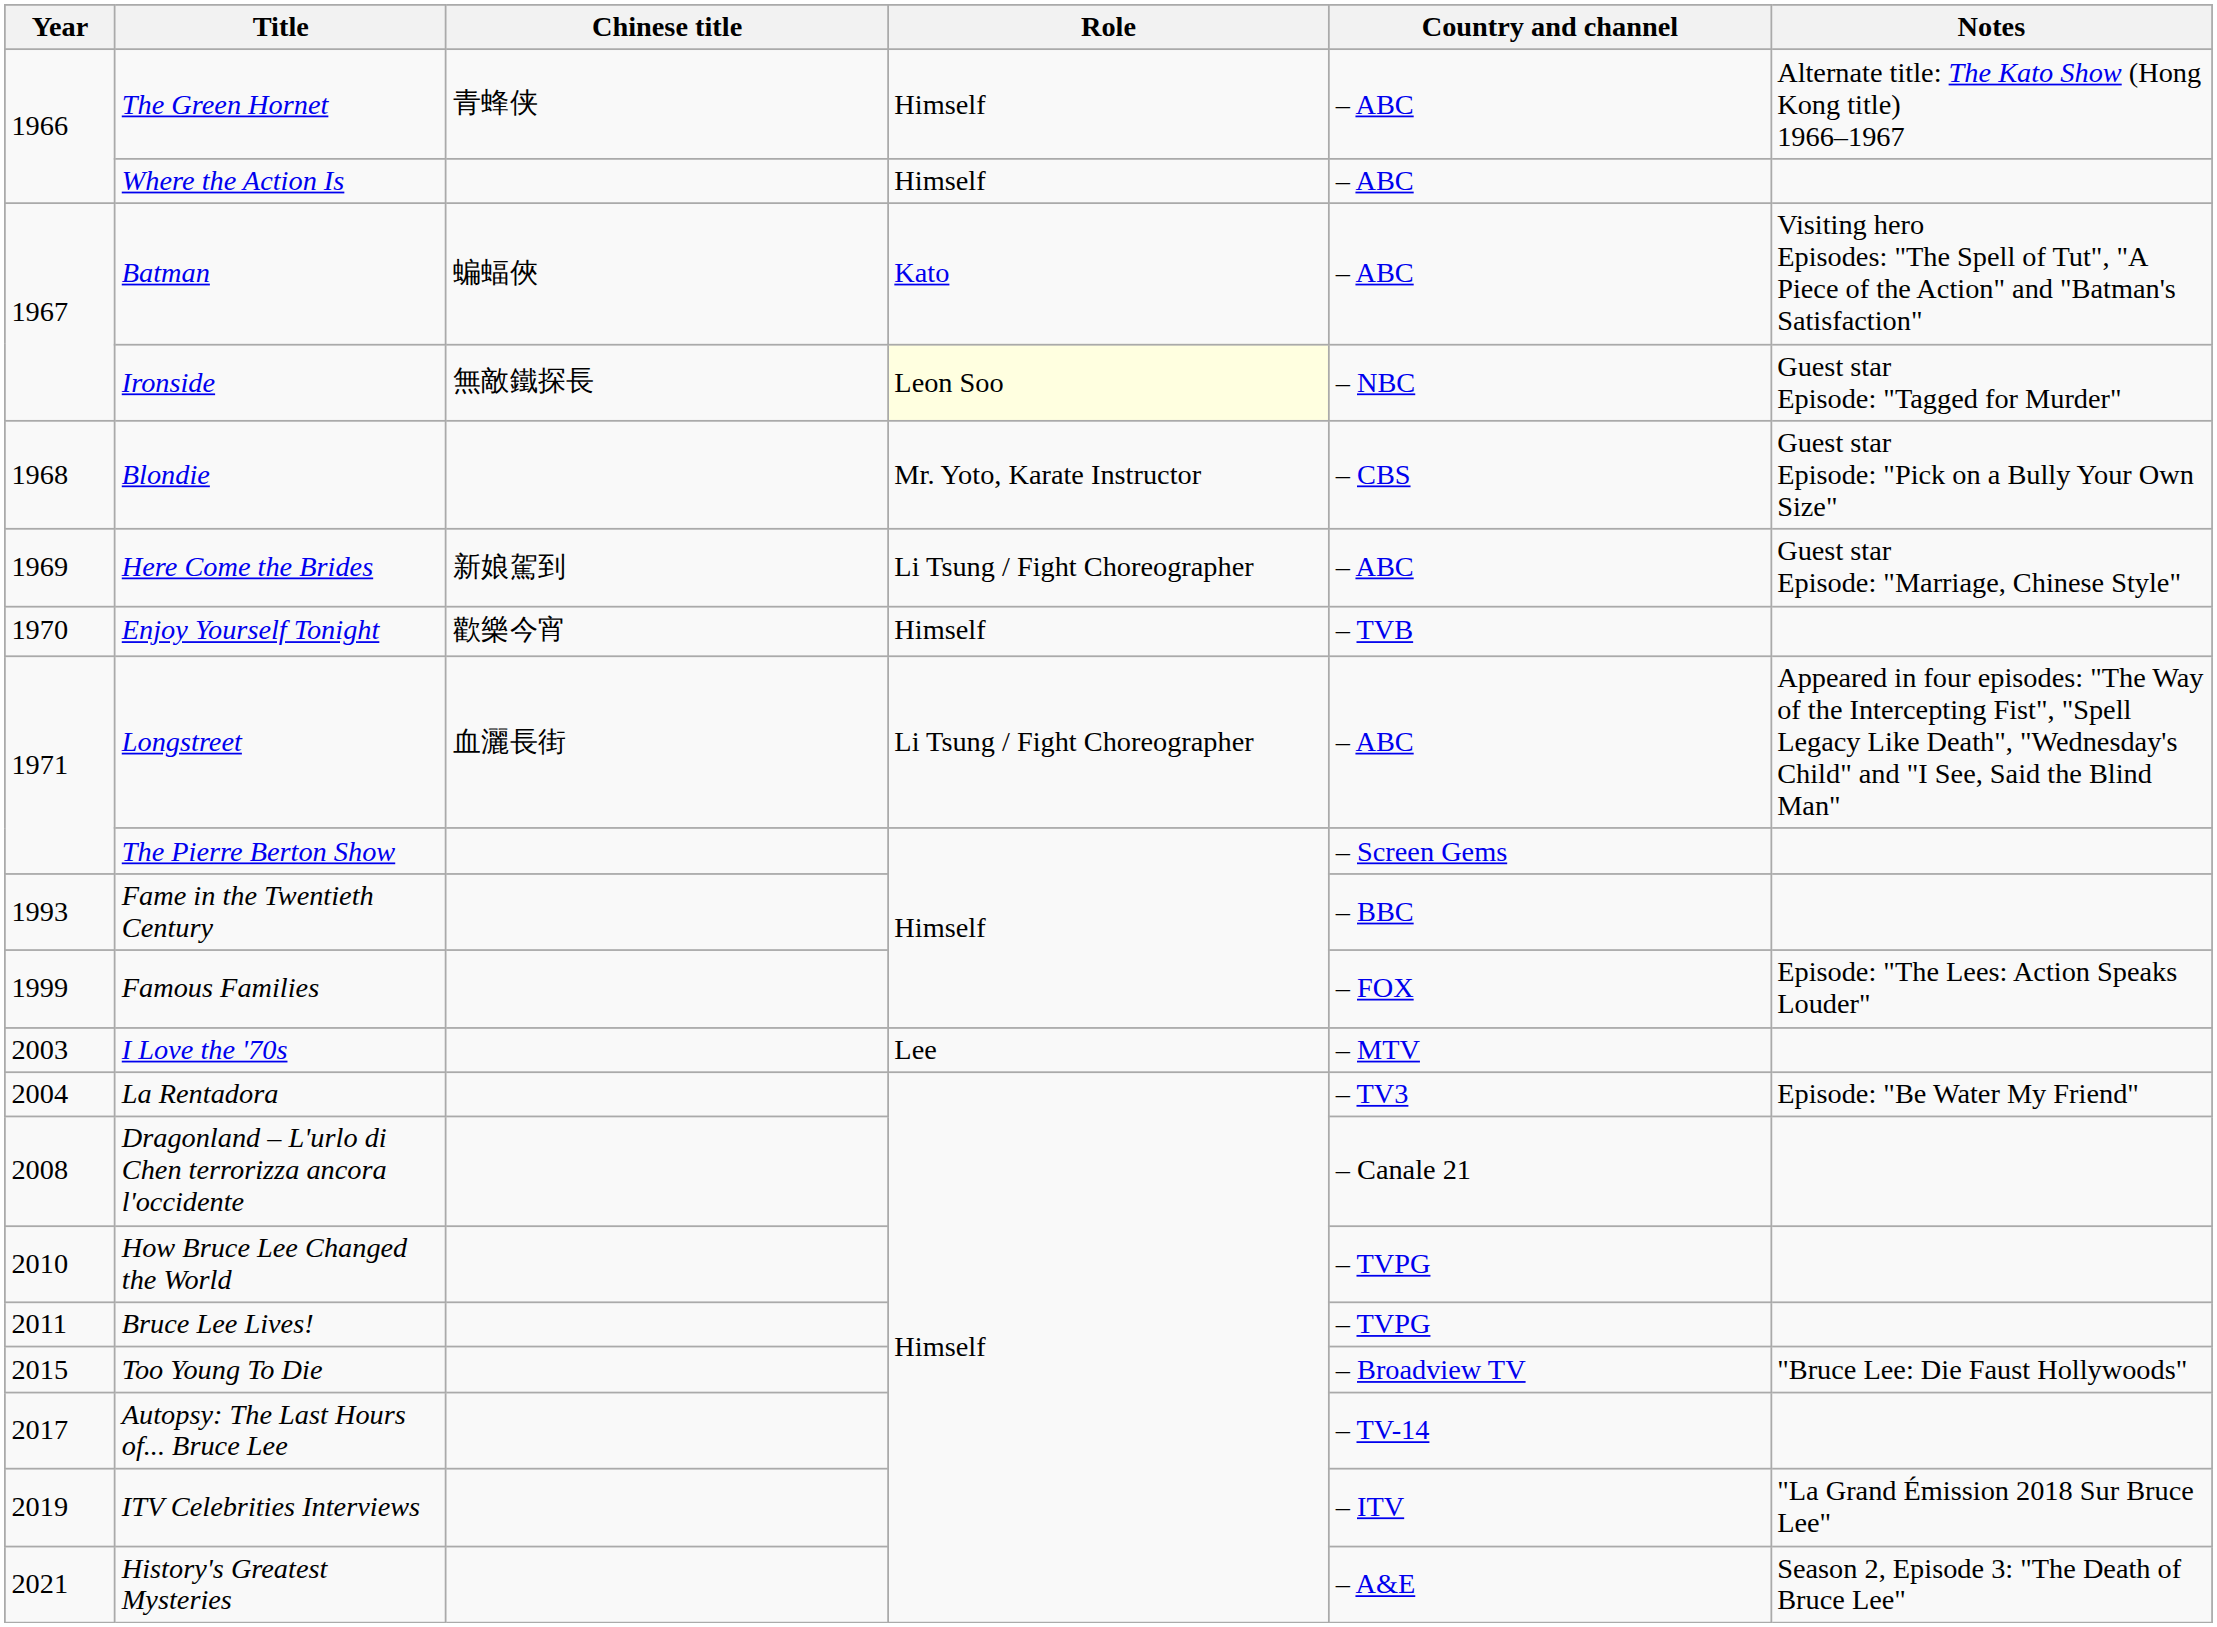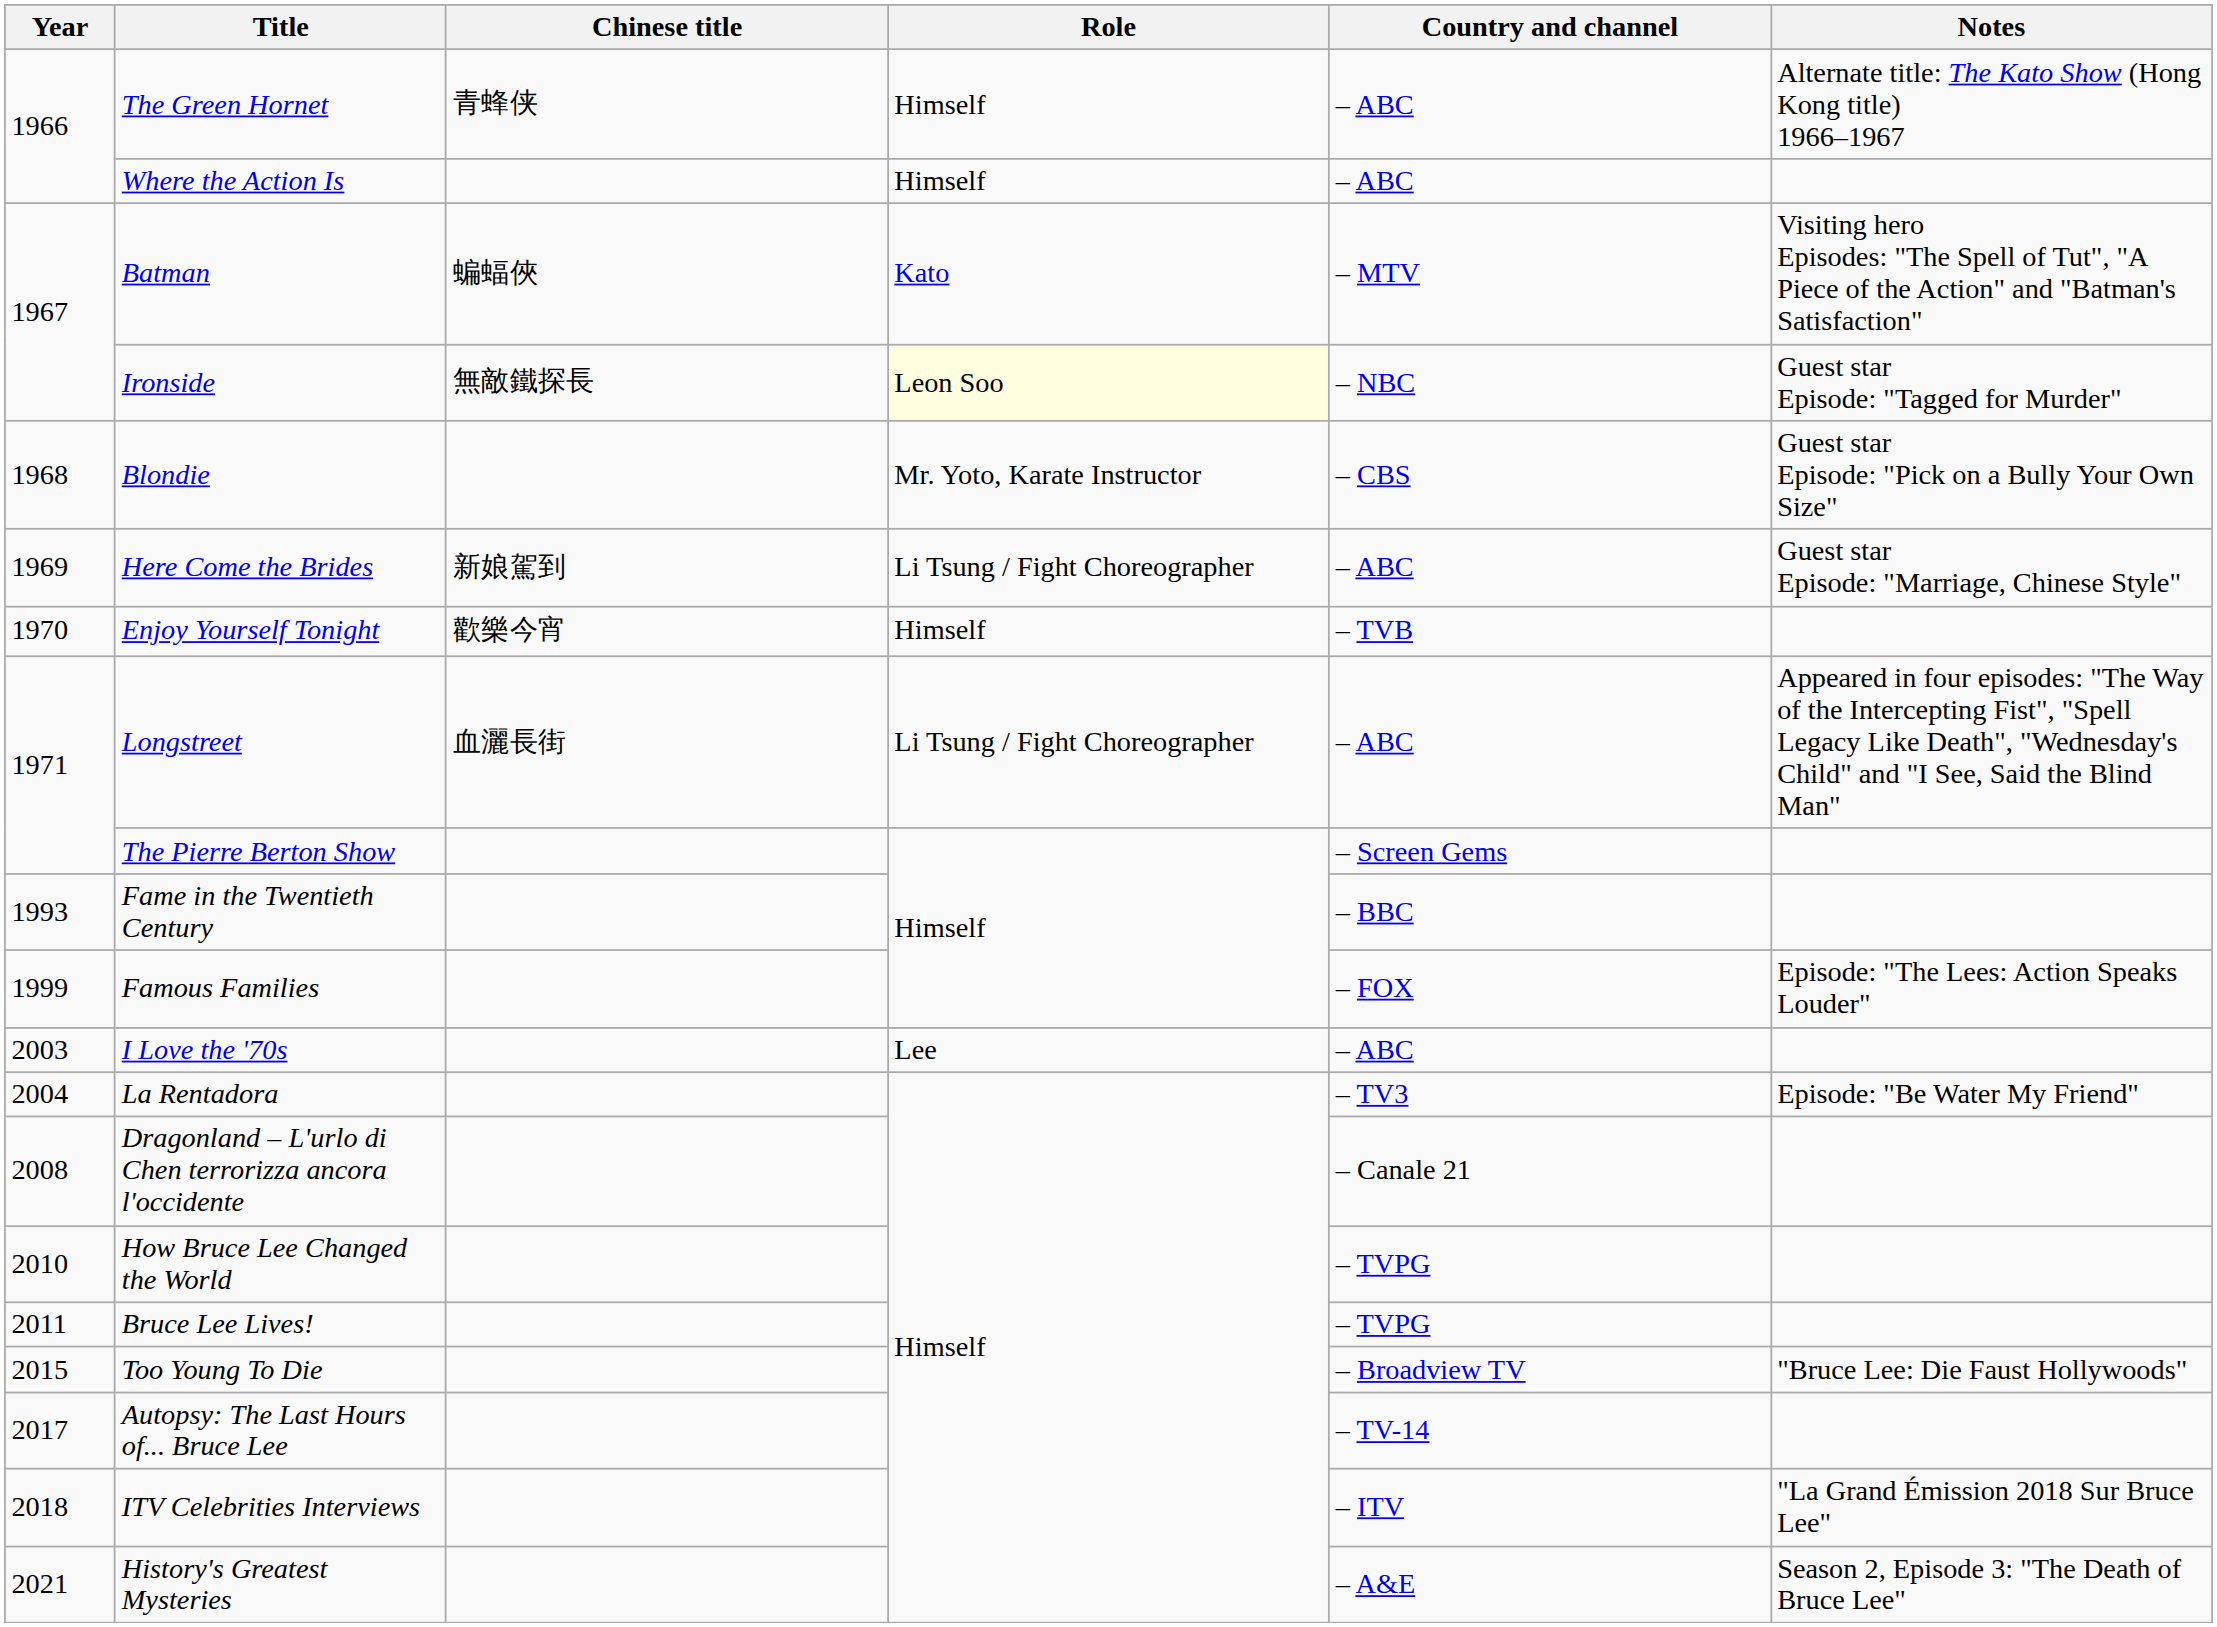Batman | Country and channel: – ABC -> – MTV
I Love the '70s | Country and channel: – MTV -> – ABC
ITV Celebrities Interviews | Year: 2019 -> 2018
